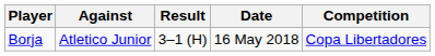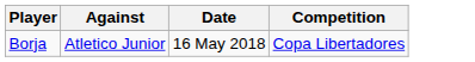- column: Result | 3–1 (H)
